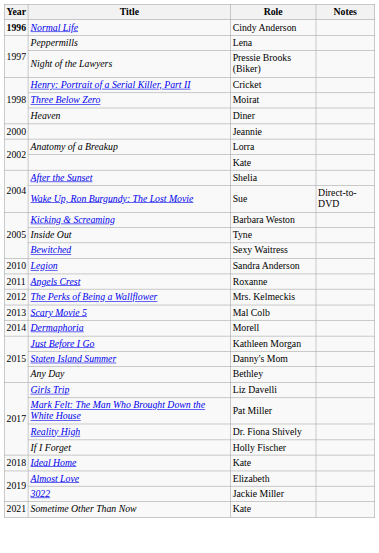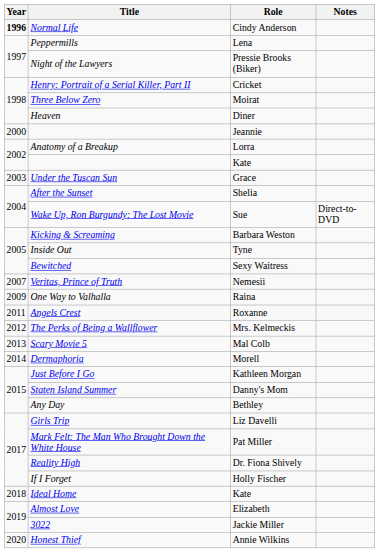+ row: 2003 | Under the Tuscan Sun | Grace
+ row: 2007 | Veritas, Prince of Truth | Nemesii
+ row: 2009 | One Way to Valhalla | Raina
- row: 2010 | Legion | Sandra Anderson
+ row: 2020 | Honest Thief | Annie Wilkins
- row: 2021 | Sometime Other Than Now | Kate
